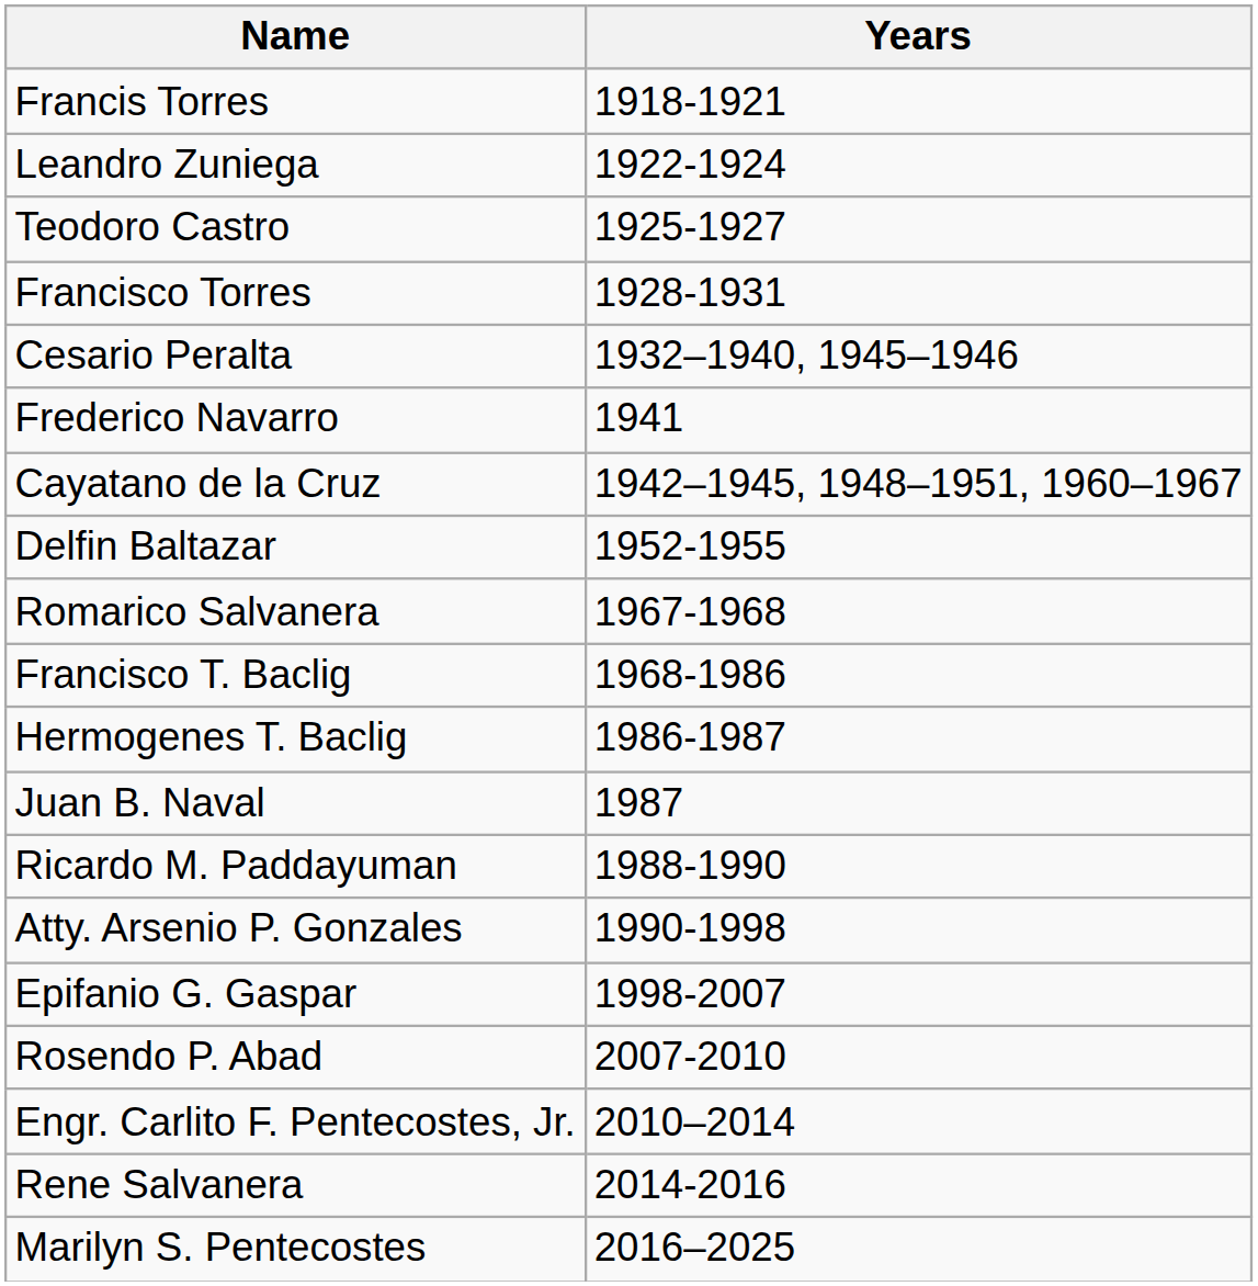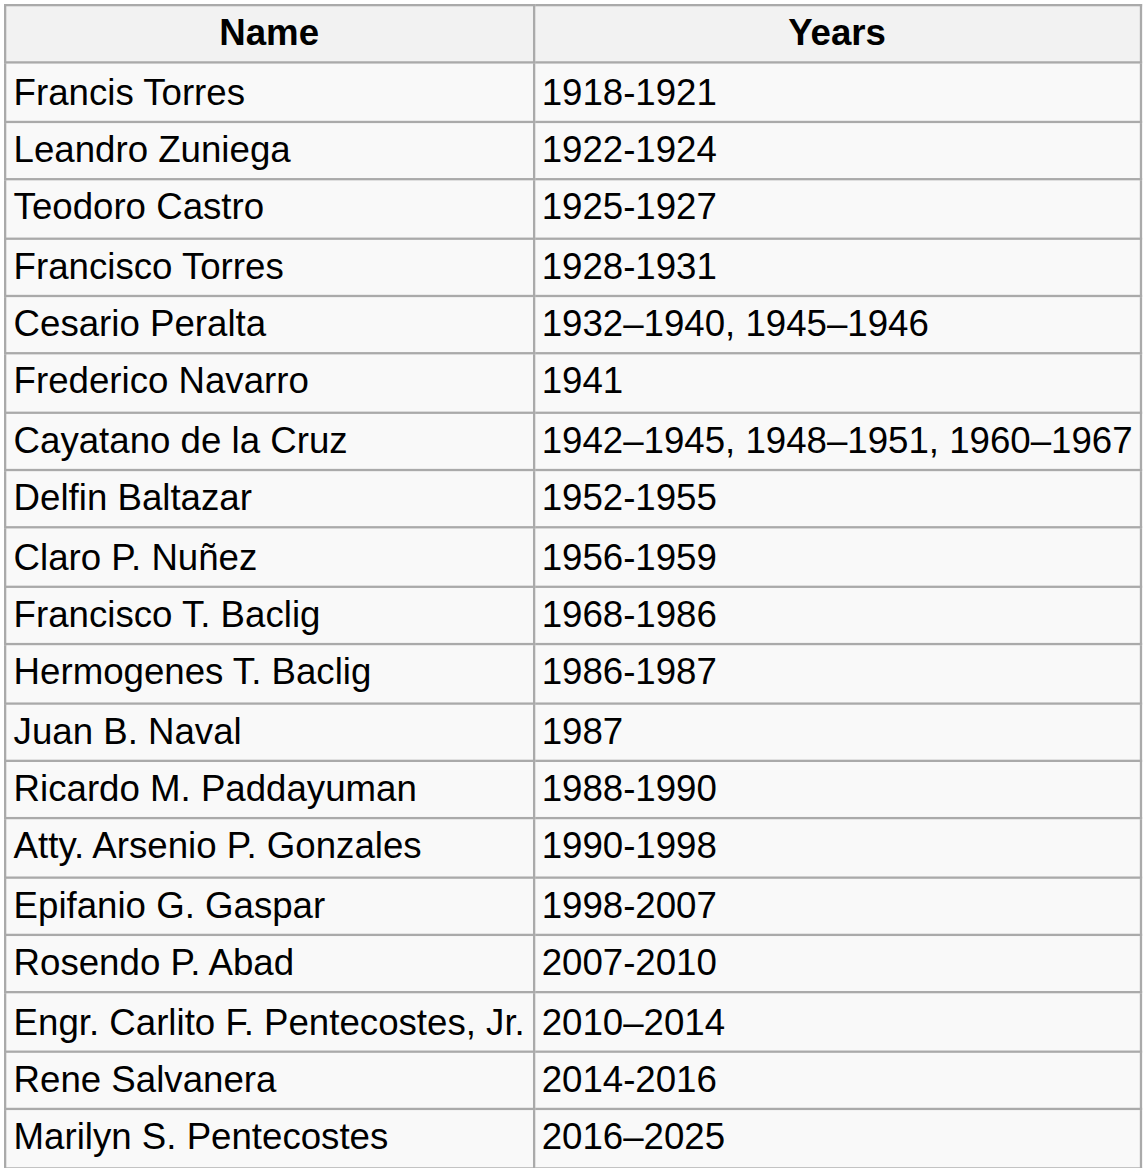+ row: Claro P. Nuñez | 1956-1959
- row: Romarico Salvanera | 1967-1968
